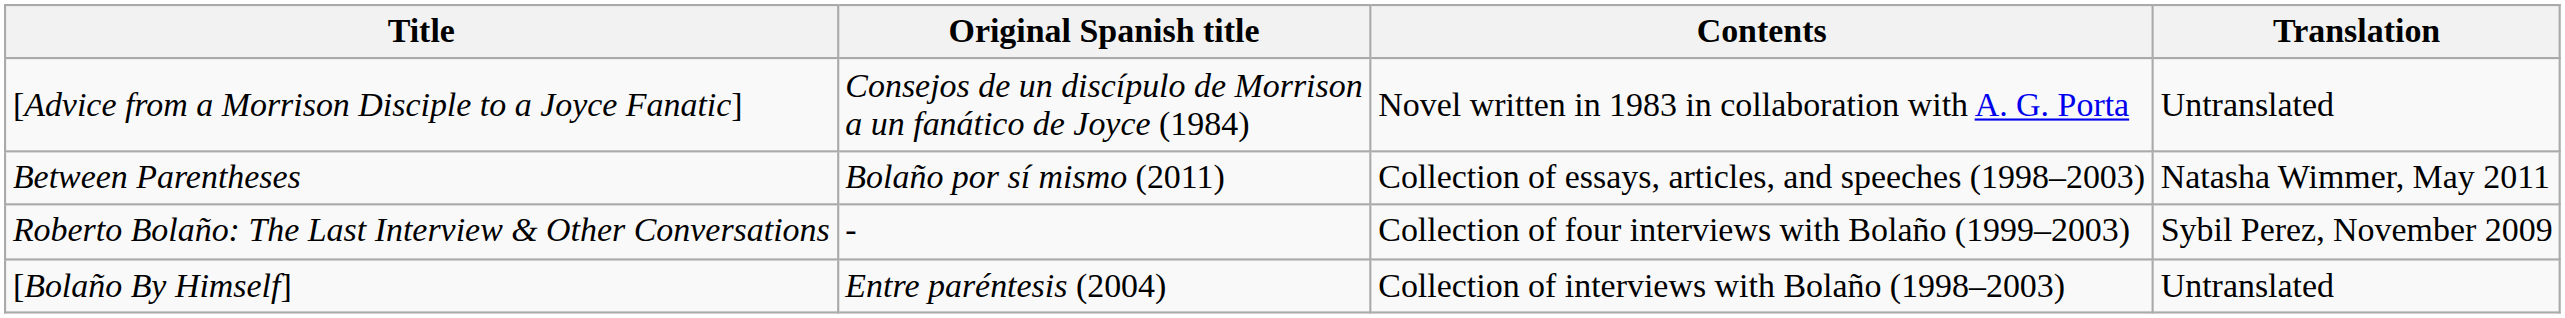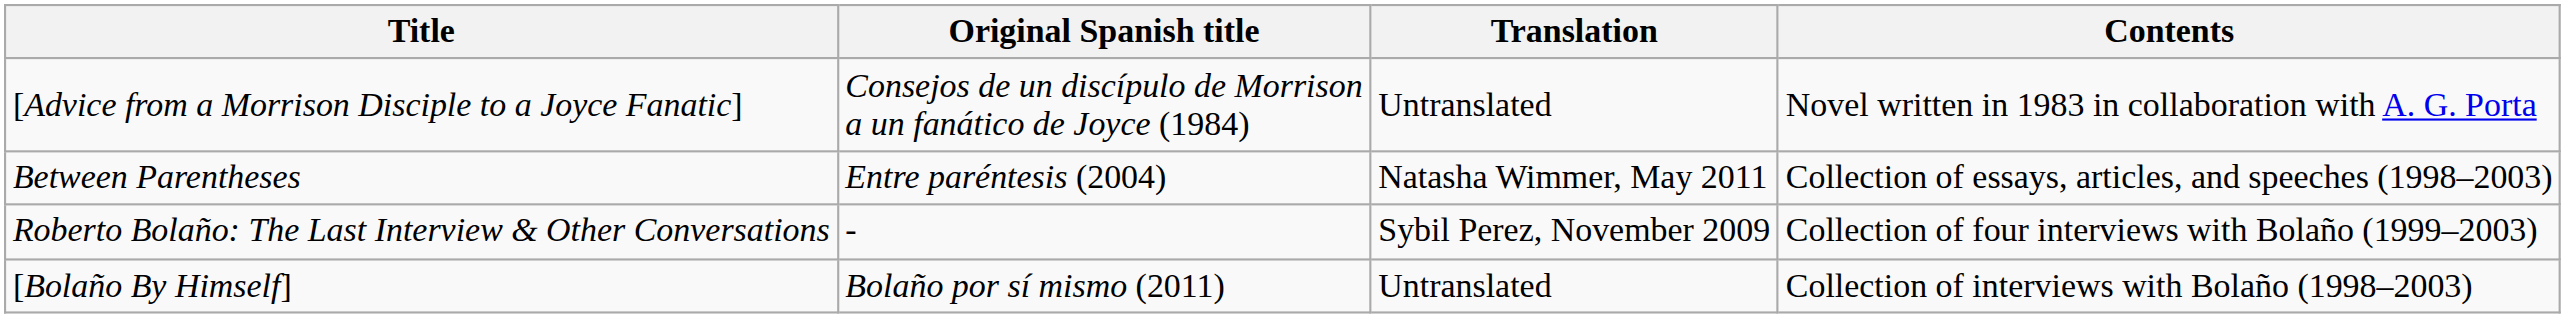columns swapped: Translation <-> Contents
Between Parentheses | Original Spanish title: Bolaño por sí mismo (2011) -> Entre paréntesis (2004)
[Bolaño By Himself] | Original Spanish title: Entre paréntesis (2004) -> Bolaño por sí mismo (2011)
